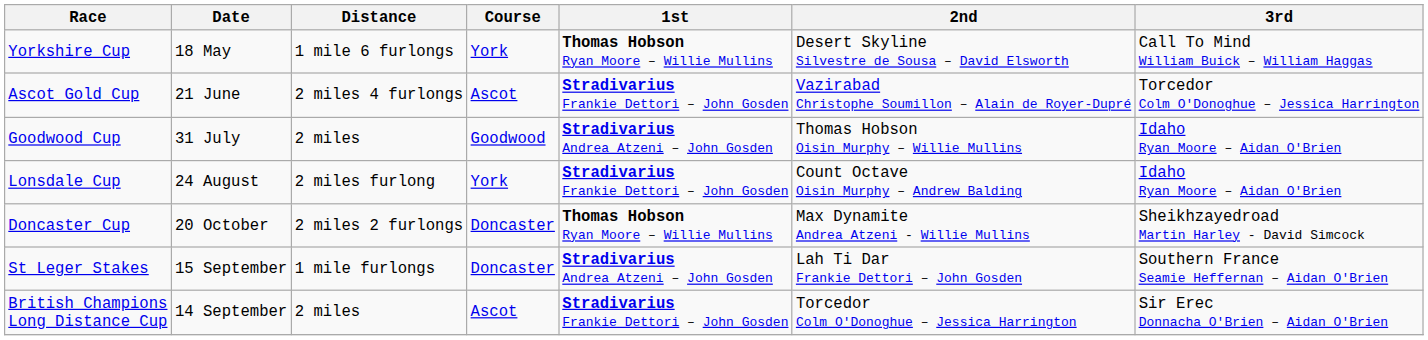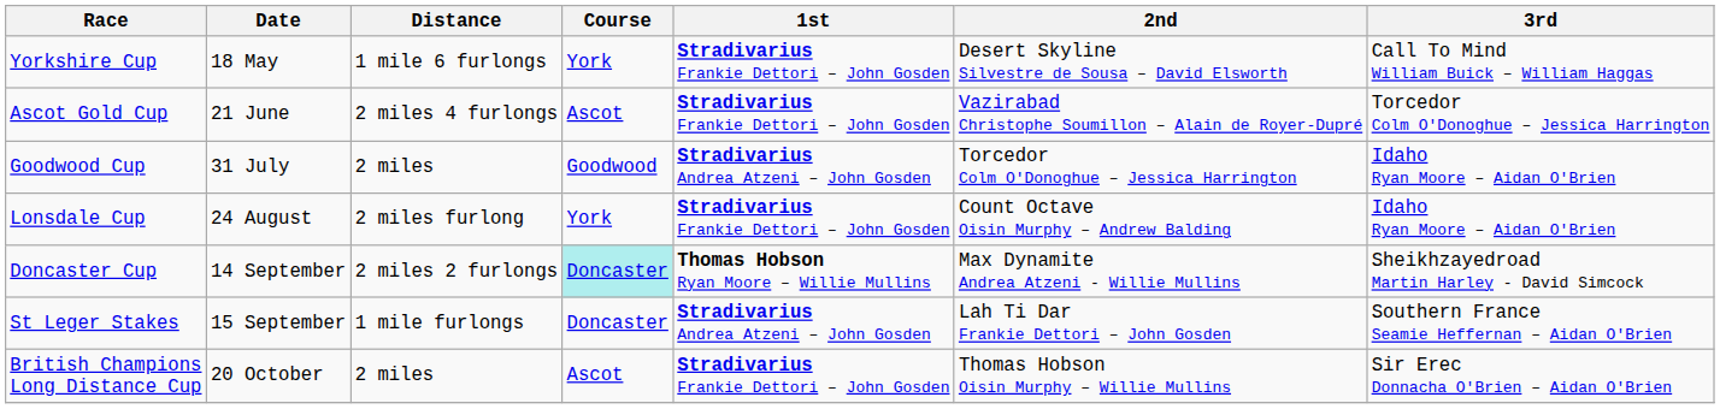Yorkshire Cup | 1st: Thomas Hobson Ryan Moore – Willie Mullins -> Stradivarius Frankie Dettori – John Gosden
Goodwood Cup | 2nd: Thomas Hobson Oisin Murphy – Willie Mullins -> Torcedor Colm O'Donoghue – Jessica Harrington
Doncaster Cup | Date: 20 October -> 14 September
Doncaster Cup | Course: no background -> paleturquoise background
British Champions Long Distance Cup | Date: 14 September -> 20 October
British Champions Long Distance Cup | 2nd: Torcedor Colm O'Donoghue – Jessica Harrington -> Thomas Hobson Oisin Murphy – Willie Mullins
